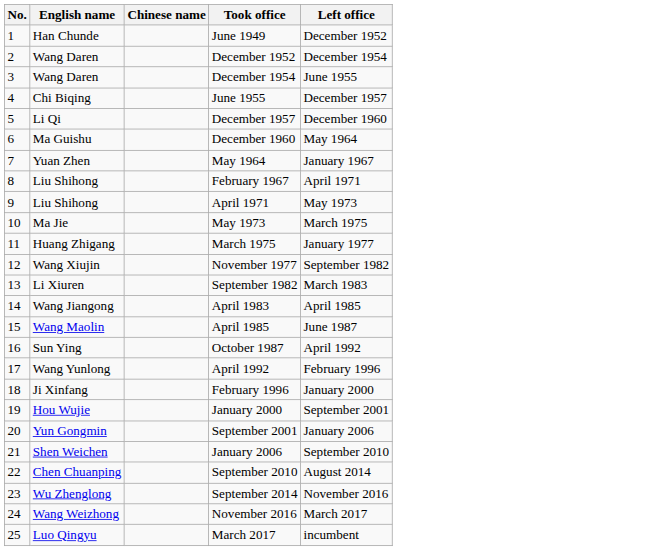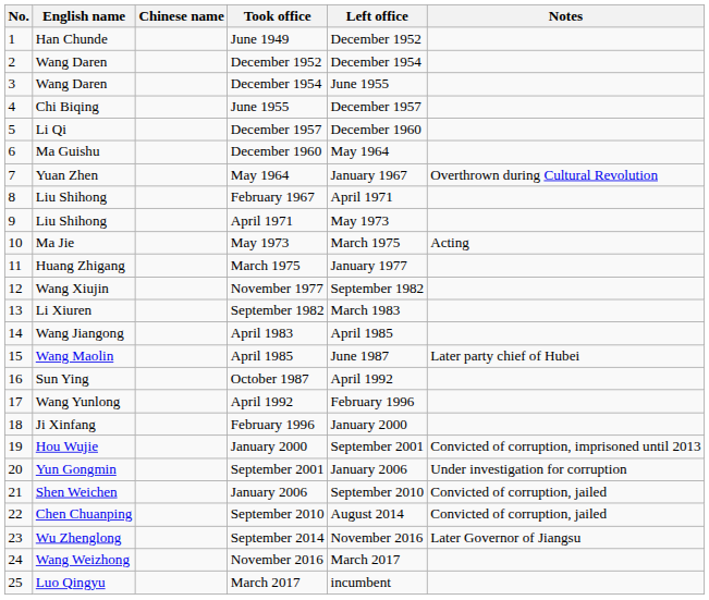+ column: Notes | Overthrown during Cultural Revolution | Acting | Later party chief of Hubei | Convicted of corruption, imprisoned until 2013 | Under investigation for corruption | Convicted of corruption, jailed | Convicted of corruption, jailed | Later Governor of Jiangsu
